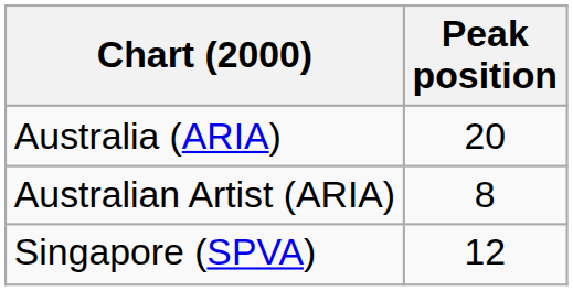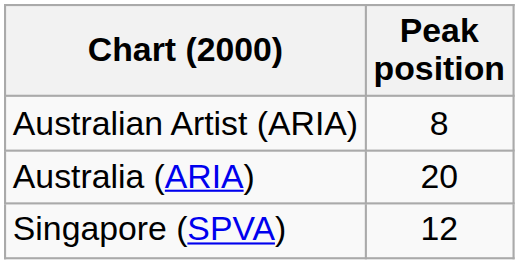rows swapped: Australia (ARIA) <-> Australian Artist (ARIA)
